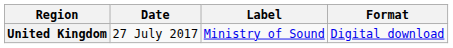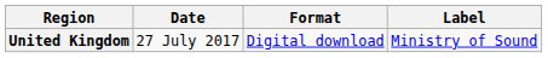columns swapped: Format <-> Label
